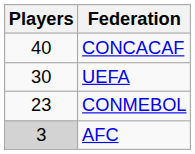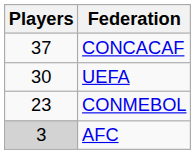CONCACAF | Players: 40 -> 37
